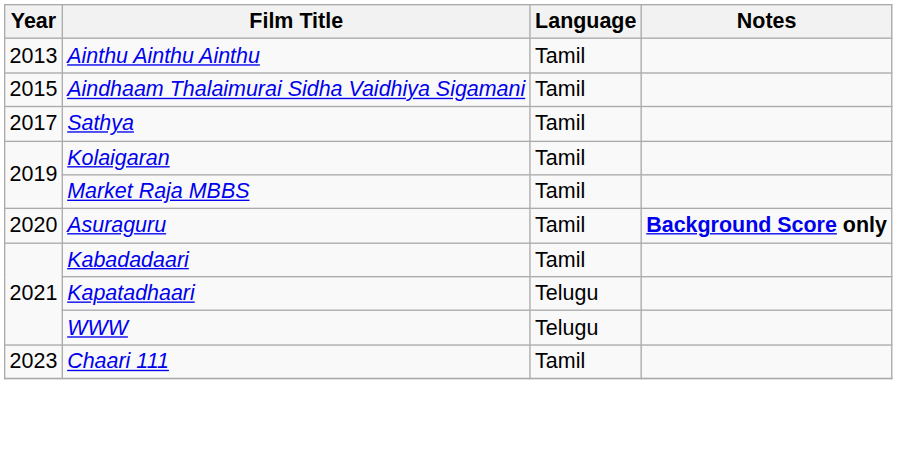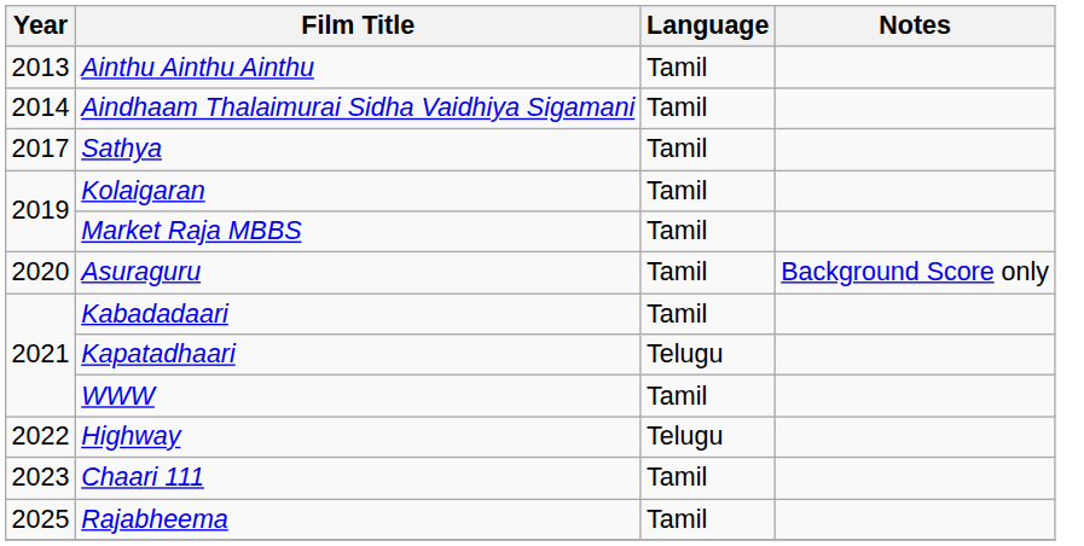Aindhaam Thalaimurai Sidha Vaidhiya Sigamani | Year: 2015 -> 2014
Asuraguru | Notes: bold -> normal
WWW | Language: Telugu -> Tamil
+ row: 2022 | Highway | Telugu
+ row: 2025 | Rajabheema | Tamil
